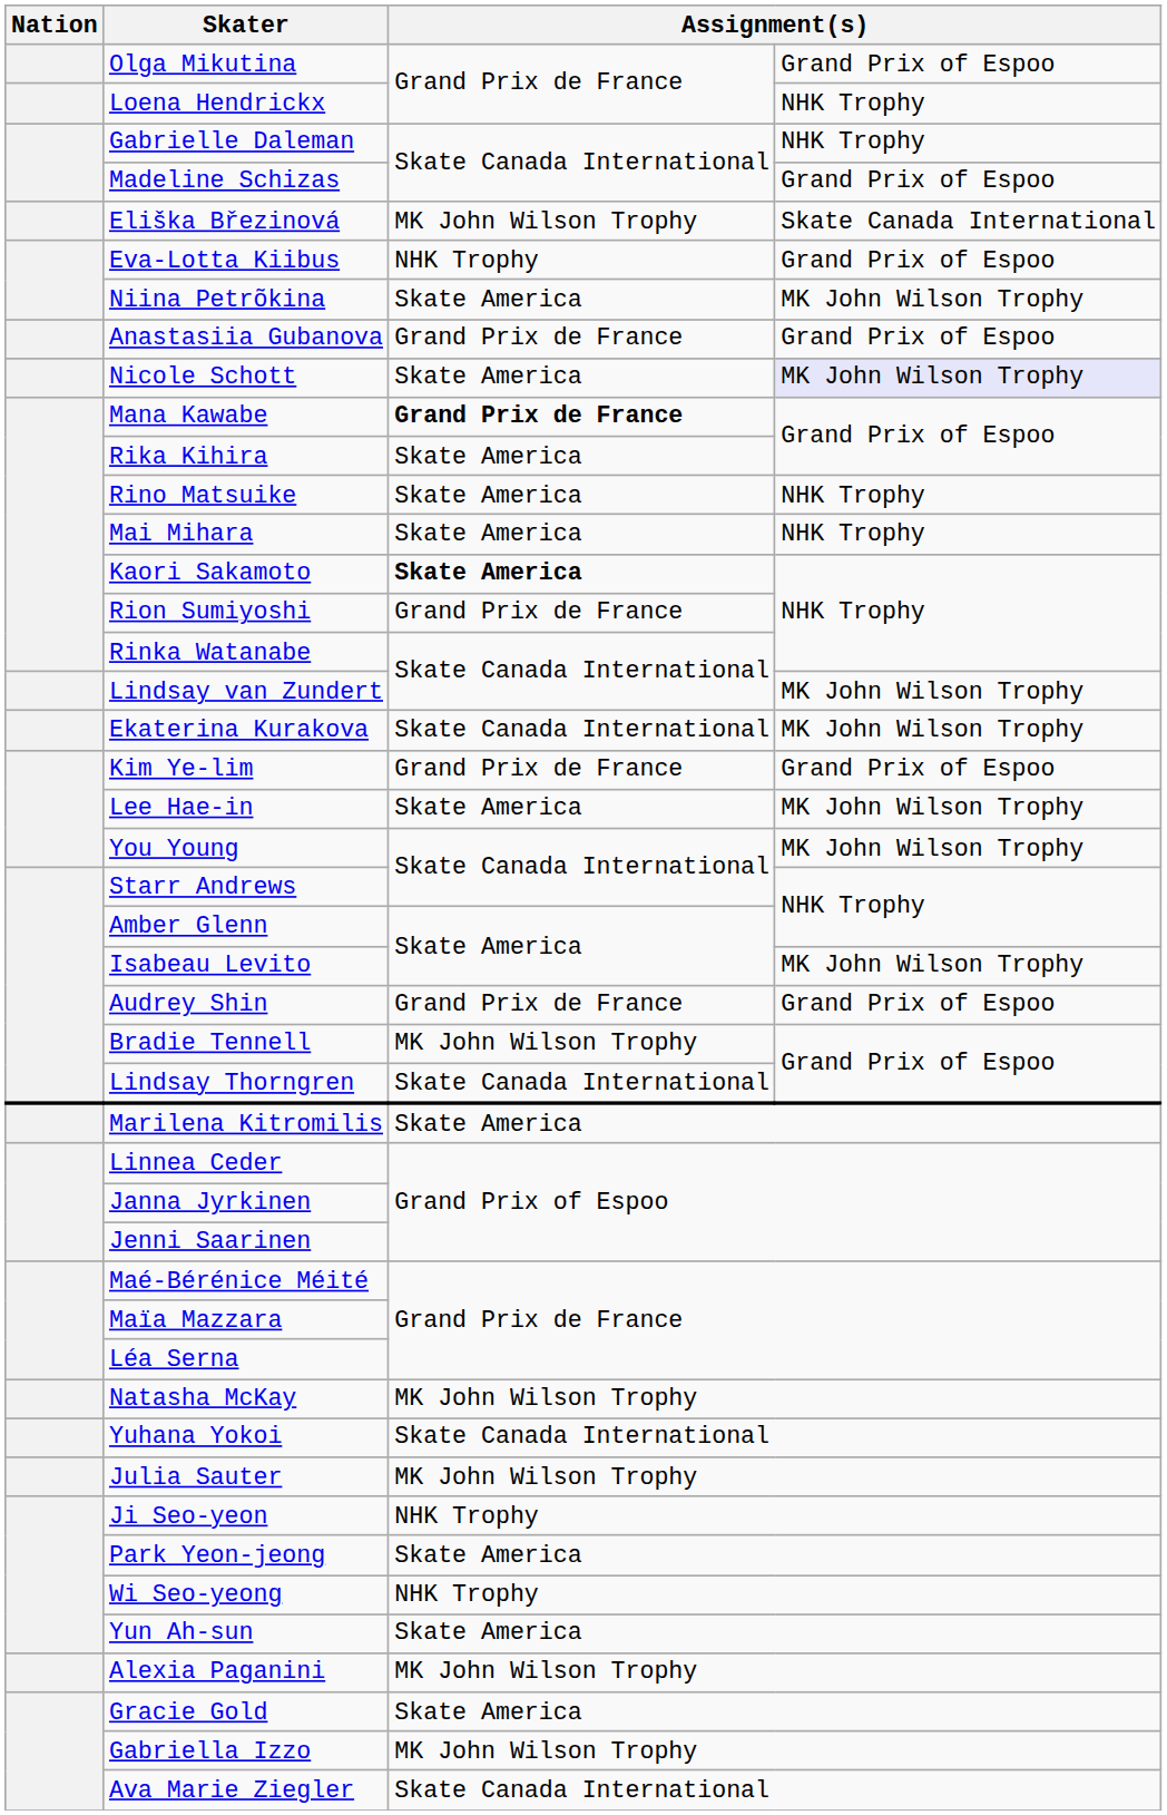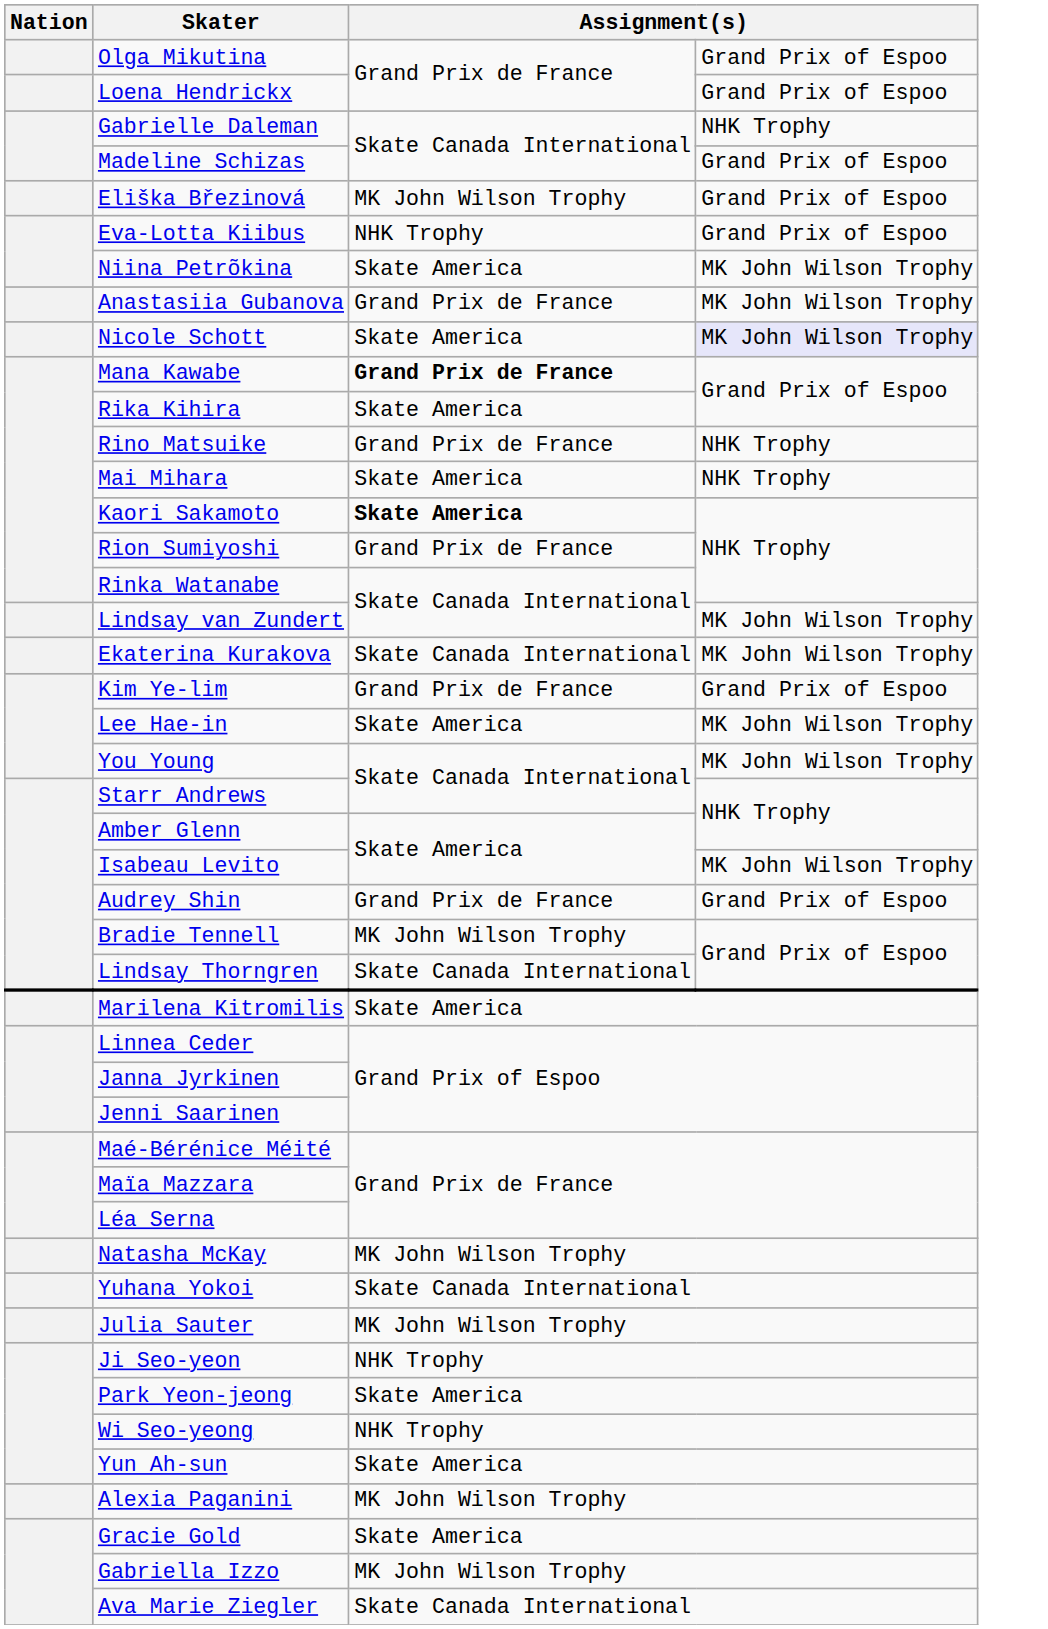Loena Hendrickx | column 4: NHK Trophy -> Grand Prix of Espoo
Eliška Březinová | column 4: Skate Canada International -> Grand Prix of Espoo
Anastasiia Gubanova | column 4: Grand Prix of Espoo -> MK John Wilson Trophy
Rino Matsuike | column 3: Skate America -> Grand Prix de France
